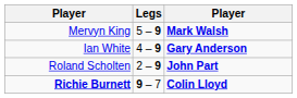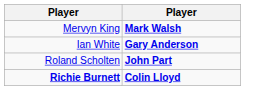- column: Legs | 5 – 9 | 4 – 9 | 2 – 9 | 9 – 7
